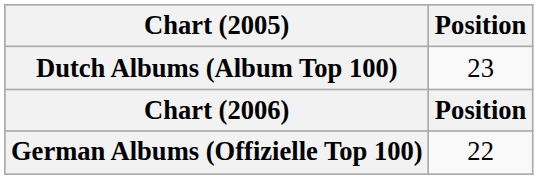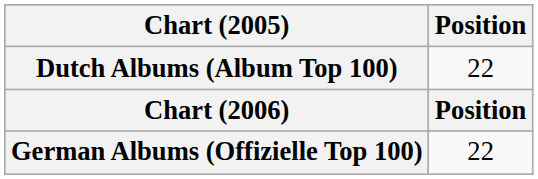Dutch Albums (Album Top 100) | Position: 23 -> 22
